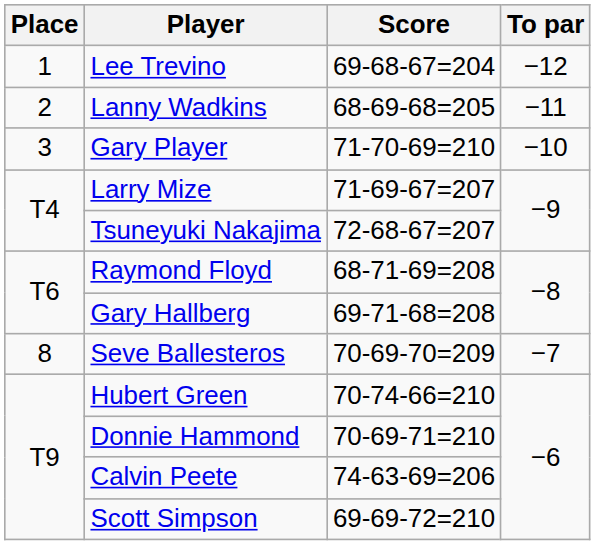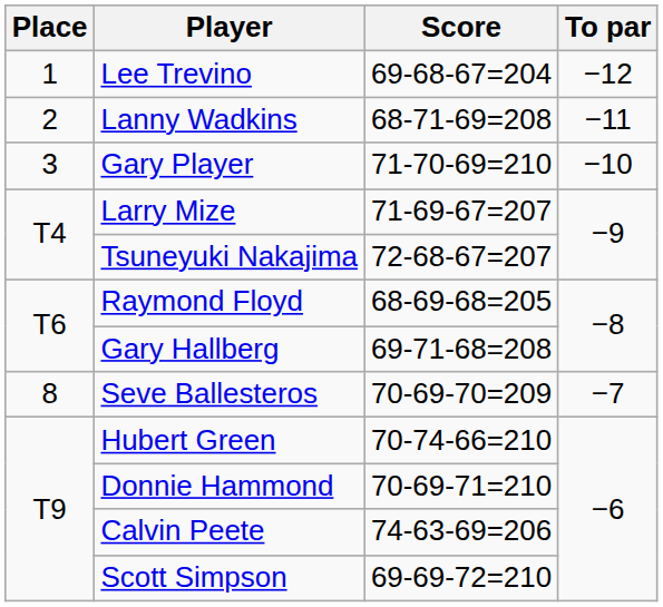Lanny Wadkins | Score: 68-69-68=205 -> 68-71-69=208
Raymond Floyd | Score: 68-71-69=208 -> 68-69-68=205
